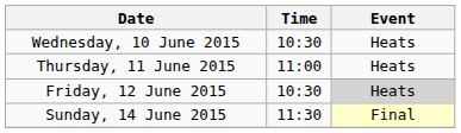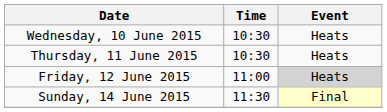Thursday, 11 June 2015 | Time: 11:00 -> 10:30
Friday, 12 June 2015 | Time: 10:30 -> 11:00
